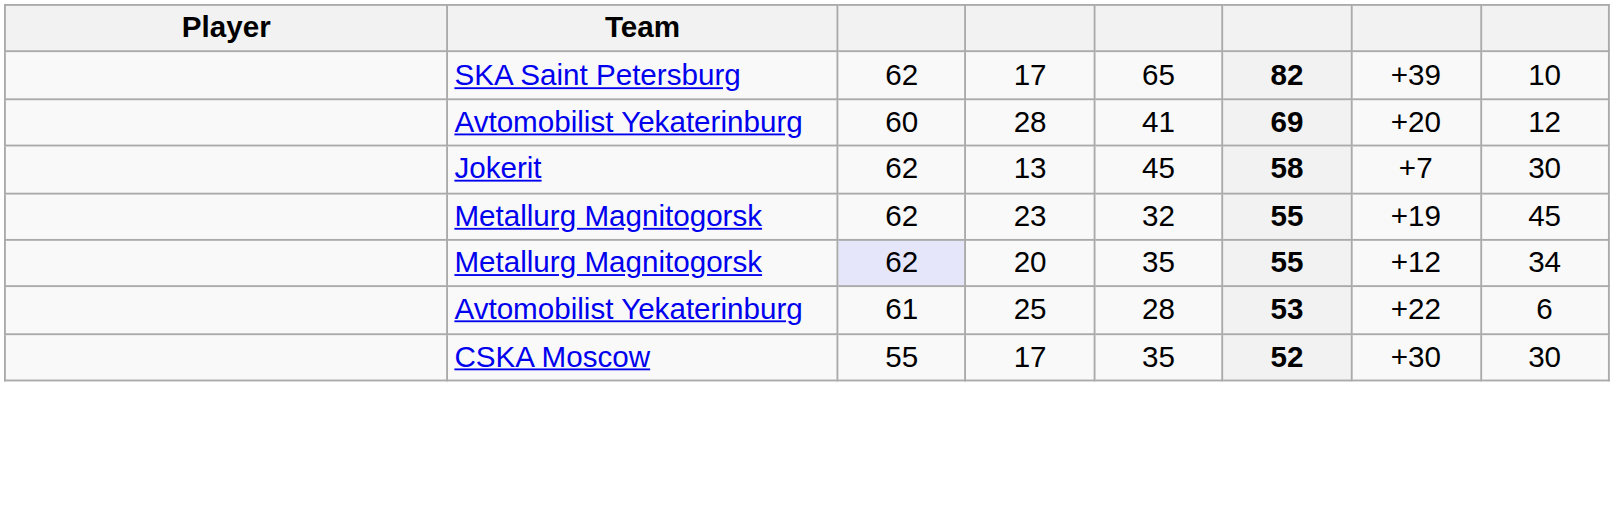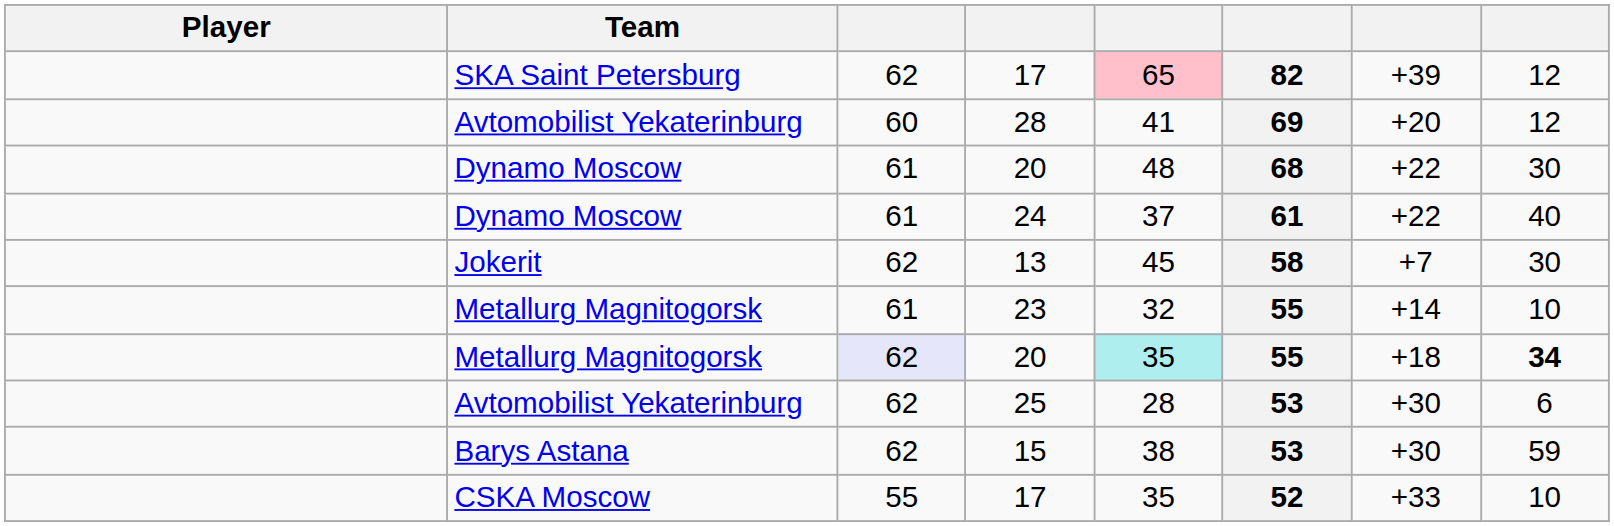SKA Saint Petersburg / 17 | column 5: no background -> pink background
SKA Saint Petersburg / 17 | column 8: 10 -> 12
+ row: Dynamo Moscow | 61 | 20 | 48 | 68 | +22 | 30
+ row: Dynamo Moscow | 61 | 24 | 37 | 61 | +22 | 40
23 | column 3: 62 -> 61
23 | column 7: +19 -> +14
23 | column 8: 45 -> 10
Metallurg Magnitogorsk / 20 | column 5: no background -> paleturquoise background
Metallurg Magnitogorsk / 20 | column 7: +12 -> +18
Metallurg Magnitogorsk / 20 | column 8: normal -> bold
25 | column 3: 61 -> 62
25 | column 7: +22 -> +30
+ row: Barys Astana | 62 | 15 | 38 | 53 | +30 | 59
CSKA Moscow / 17 | column 7: +30 -> +33
CSKA Moscow / 17 | column 8: 30 -> 10
